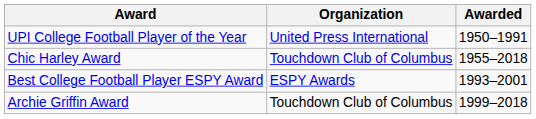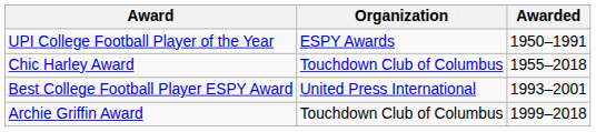UPI College Football Player of the Year | Organization: United Press International -> ESPY Awards
Best College Football Player ESPY Award | Organization: ESPY Awards -> United Press International
